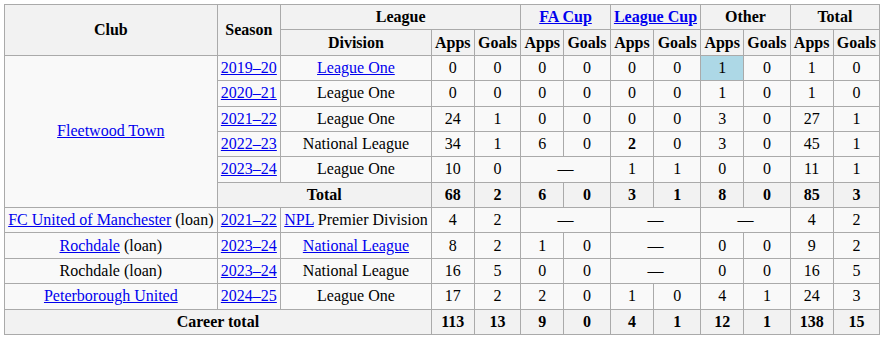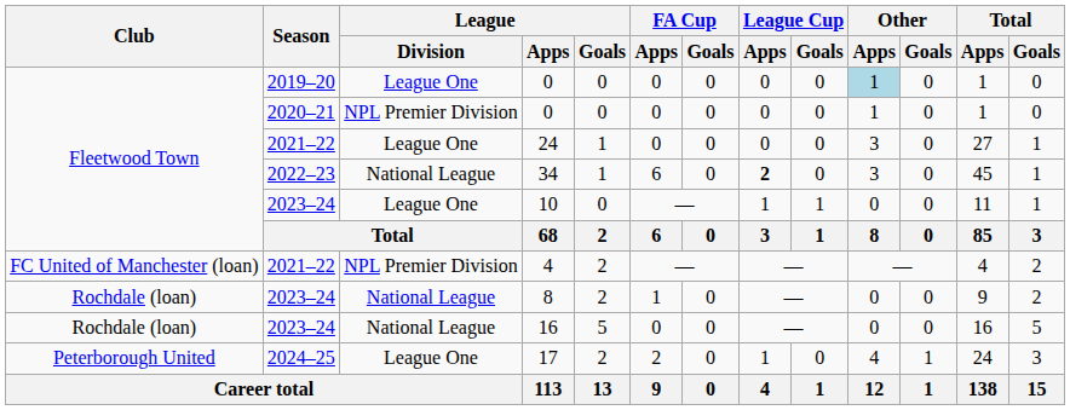2020–21 / 0 | League / Division: League One -> NPL Premier Division
